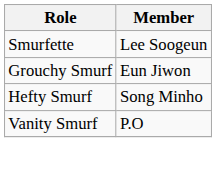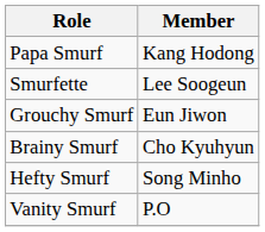+ row: Papa Smurf | Kang Hodong
+ row: Brainy Smurf | Cho Kyuhyun
